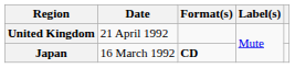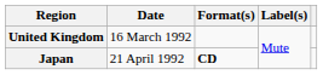United Kingdom | Date: 21 April 1992 -> 16 March 1992
Japan | Date: 16 March 1992 -> 21 April 1992
